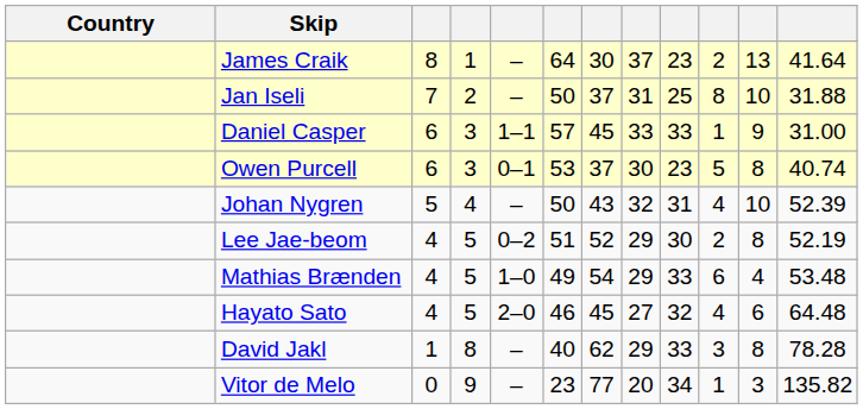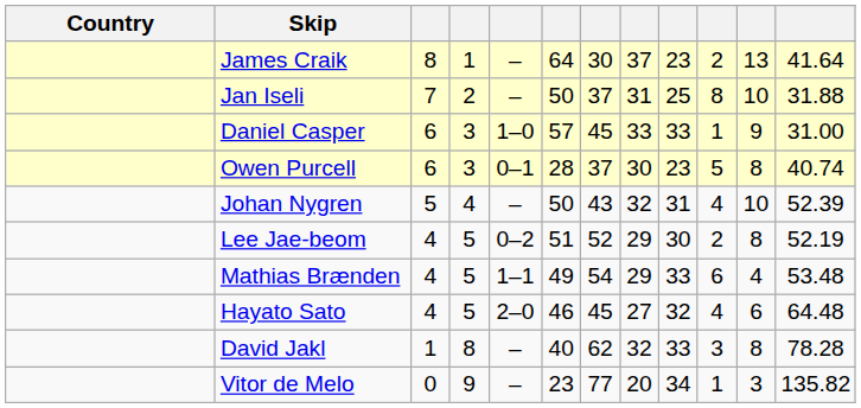Daniel Casper | column 5: 1–1 -> 1–0
Owen Purcell | column 6: 53 -> 28
Mathias Brænden | column 5: 1–0 -> 1–1
David Jakl | column 8: 29 -> 32
